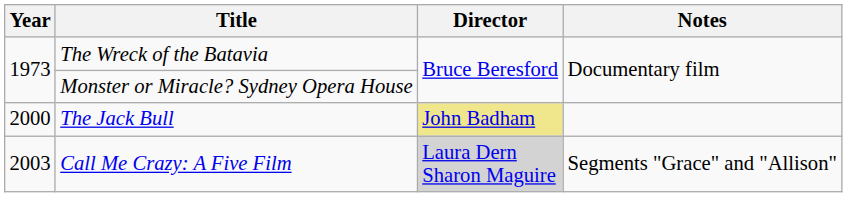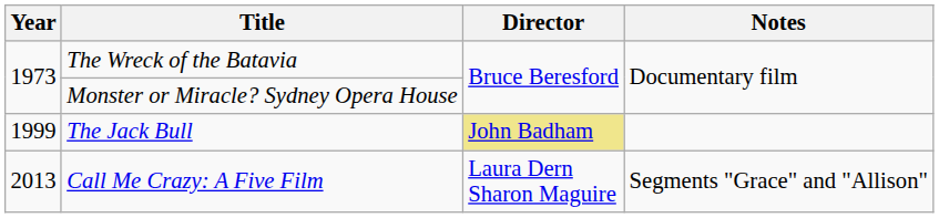The Jack Bull | Year: 2000 -> 1999
Call Me Crazy: A Five Film | Year: 2003 -> 2013
Call Me Crazy: A Five Film | Director: lightgrey background -> no background
